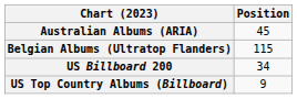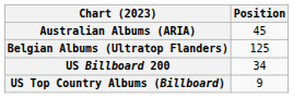Belgian Albums (Ultratop Flanders) | Position: 115 -> 125
